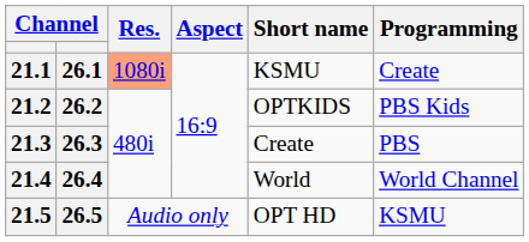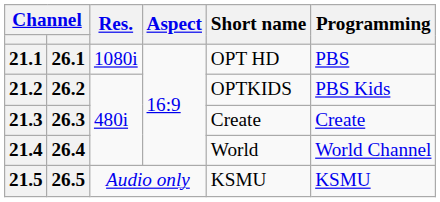21.1 | Res.: lightsalmon background -> no background
21.1 | Short name: KSMU -> OPT HD
21.1 | Programming: Create -> PBS
21.3 | Programming: PBS -> Create
21.5 | Short name: OPT HD -> KSMU
